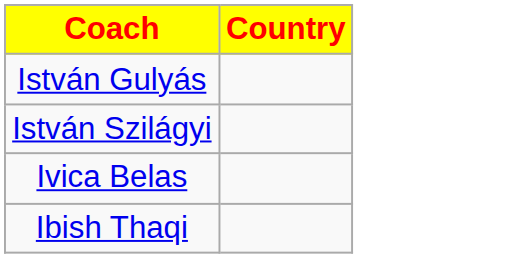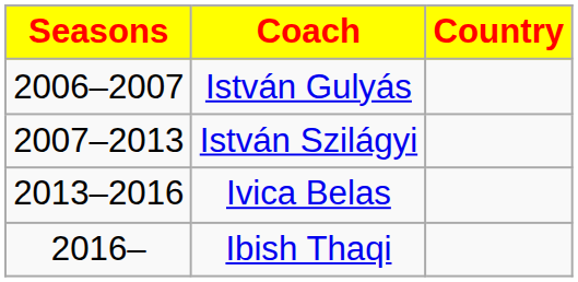+ column: Seasons | 2006–2007 | 2007–2013 | 2013–2016 | 2016–
